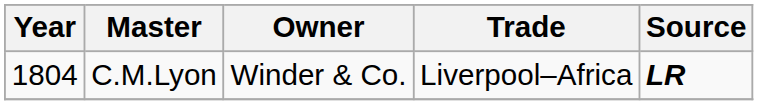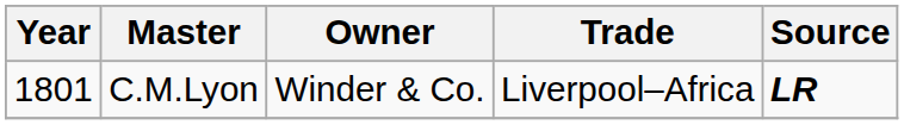C.M.Lyon | Year: 1804 -> 1801
